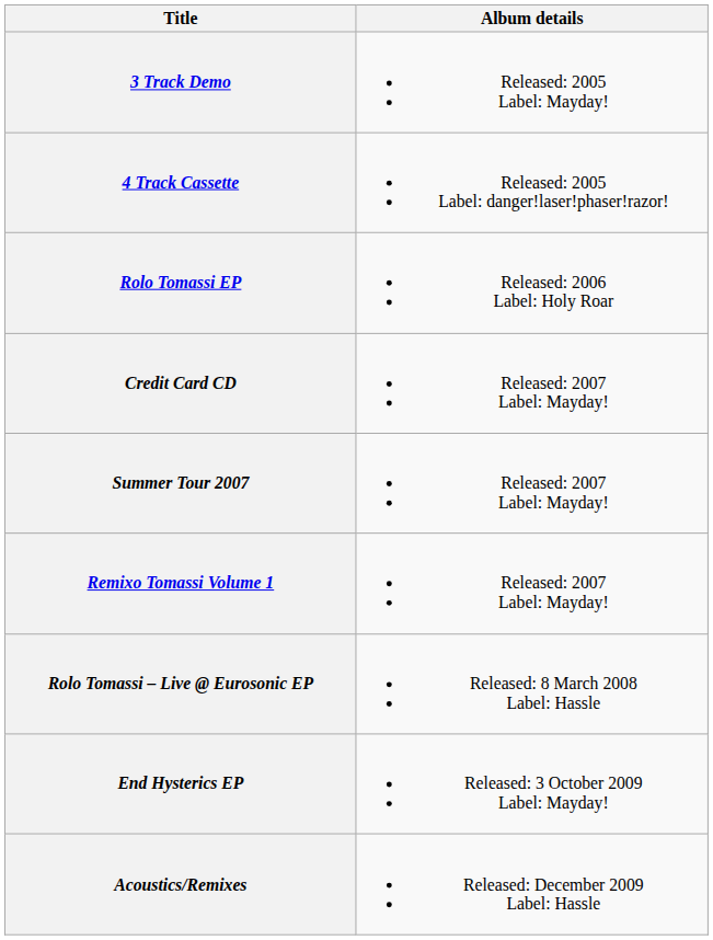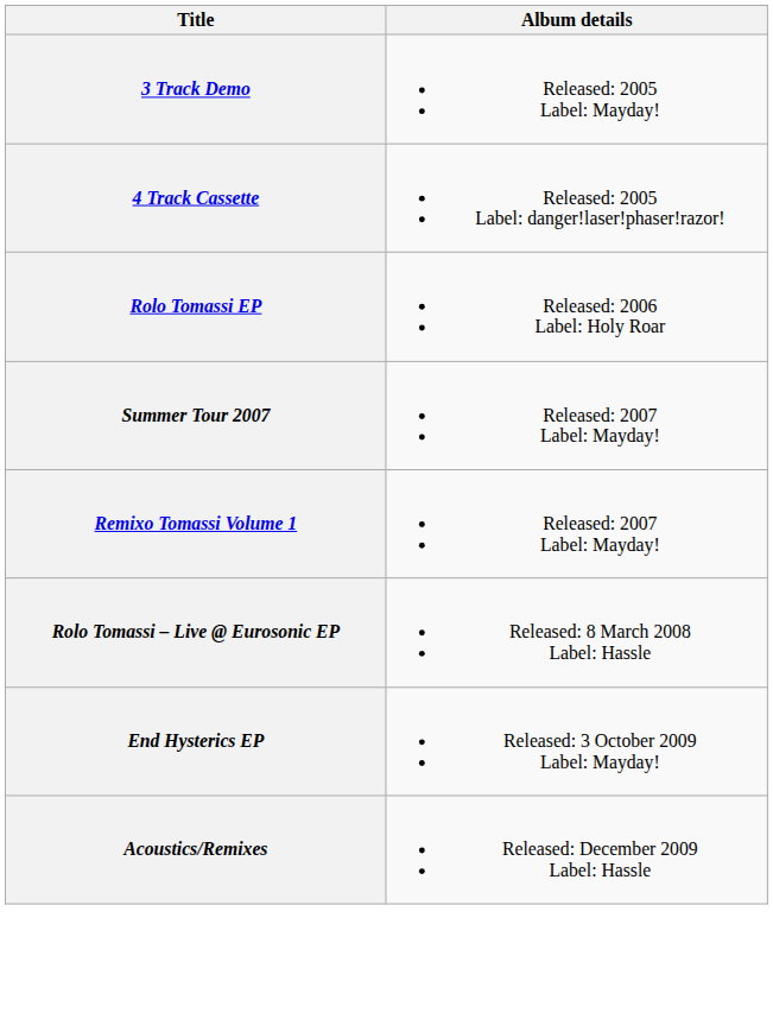- row: Credit Card CD | Released: 2007 Label: Mayday!
